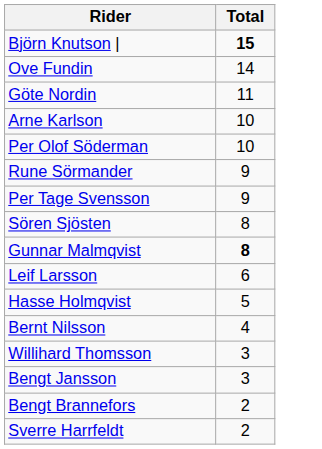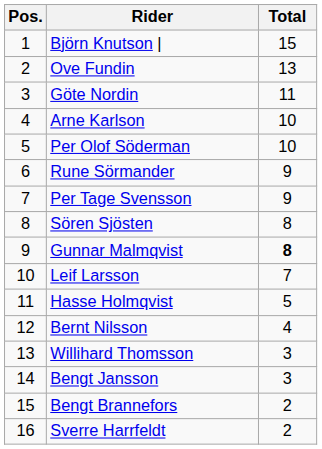+ column: Pos. | 1 | 2 | 3 | 4 | 5 | 6 | 7 | 8 | 9 | 10 | 11 | 12 | 13 | 14 | 15 | 16
Björn Knutson | | Total: bold -> normal
Ove Fundin | Total: 14 -> 13
Leif Larsson | Total: 6 -> 7
